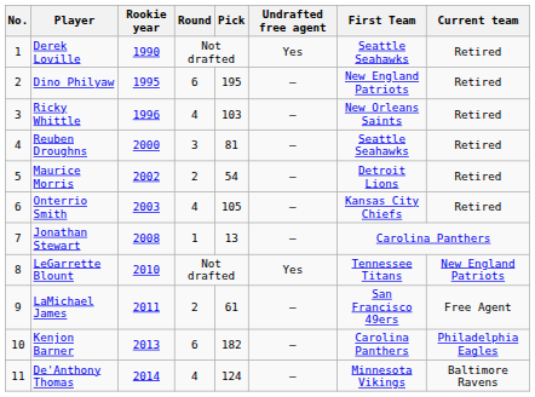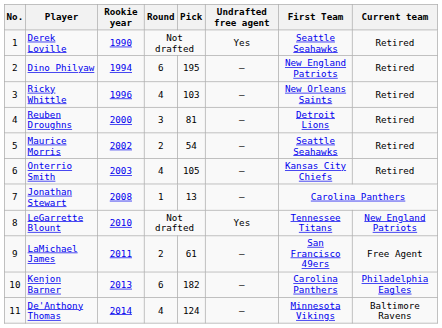Dino Philyaw | Rookie year: 1995 -> 1994
Reuben Droughns | First Team: Seattle Seahawks -> Detroit Lions
Maurice Morris | First Team: Detroit Lions -> Seattle Seahawks
